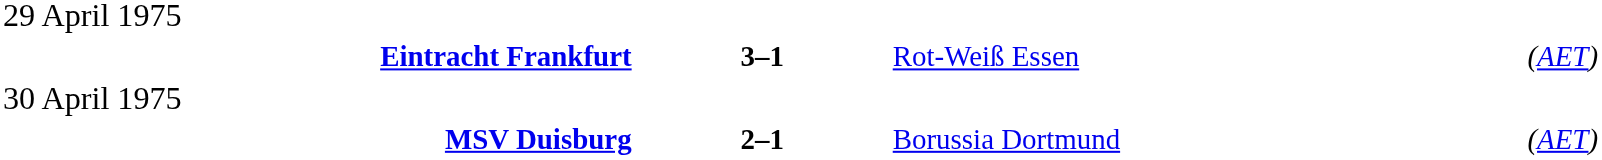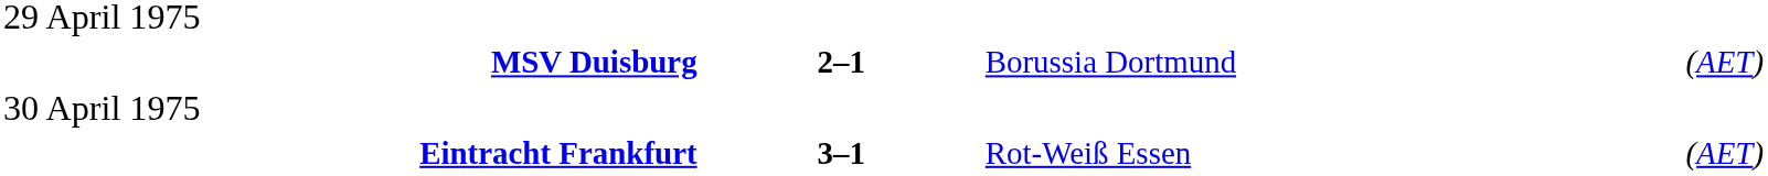rows swapped: MSV Duisburg <-> Eintracht Frankfurt
